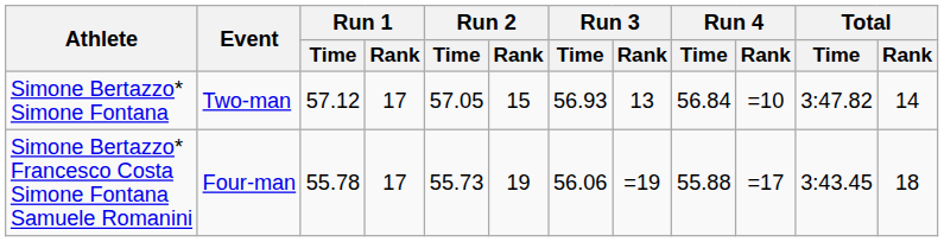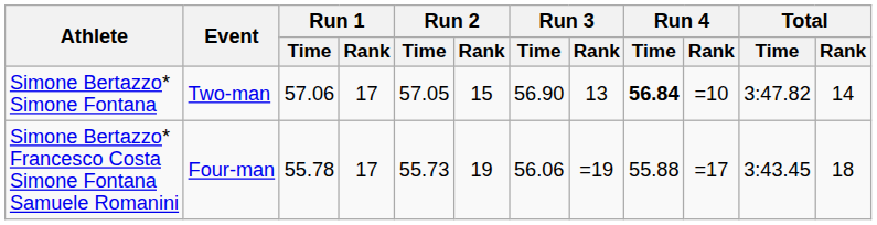Simone Bertazzo* Simone Fontana | Run 1 / Time: 57.12 -> 57.06
Simone Bertazzo* Simone Fontana | Run 3 / Time: 56.93 -> 56.90
Simone Bertazzo* Simone Fontana | Run 4 / Time: normal -> bold
